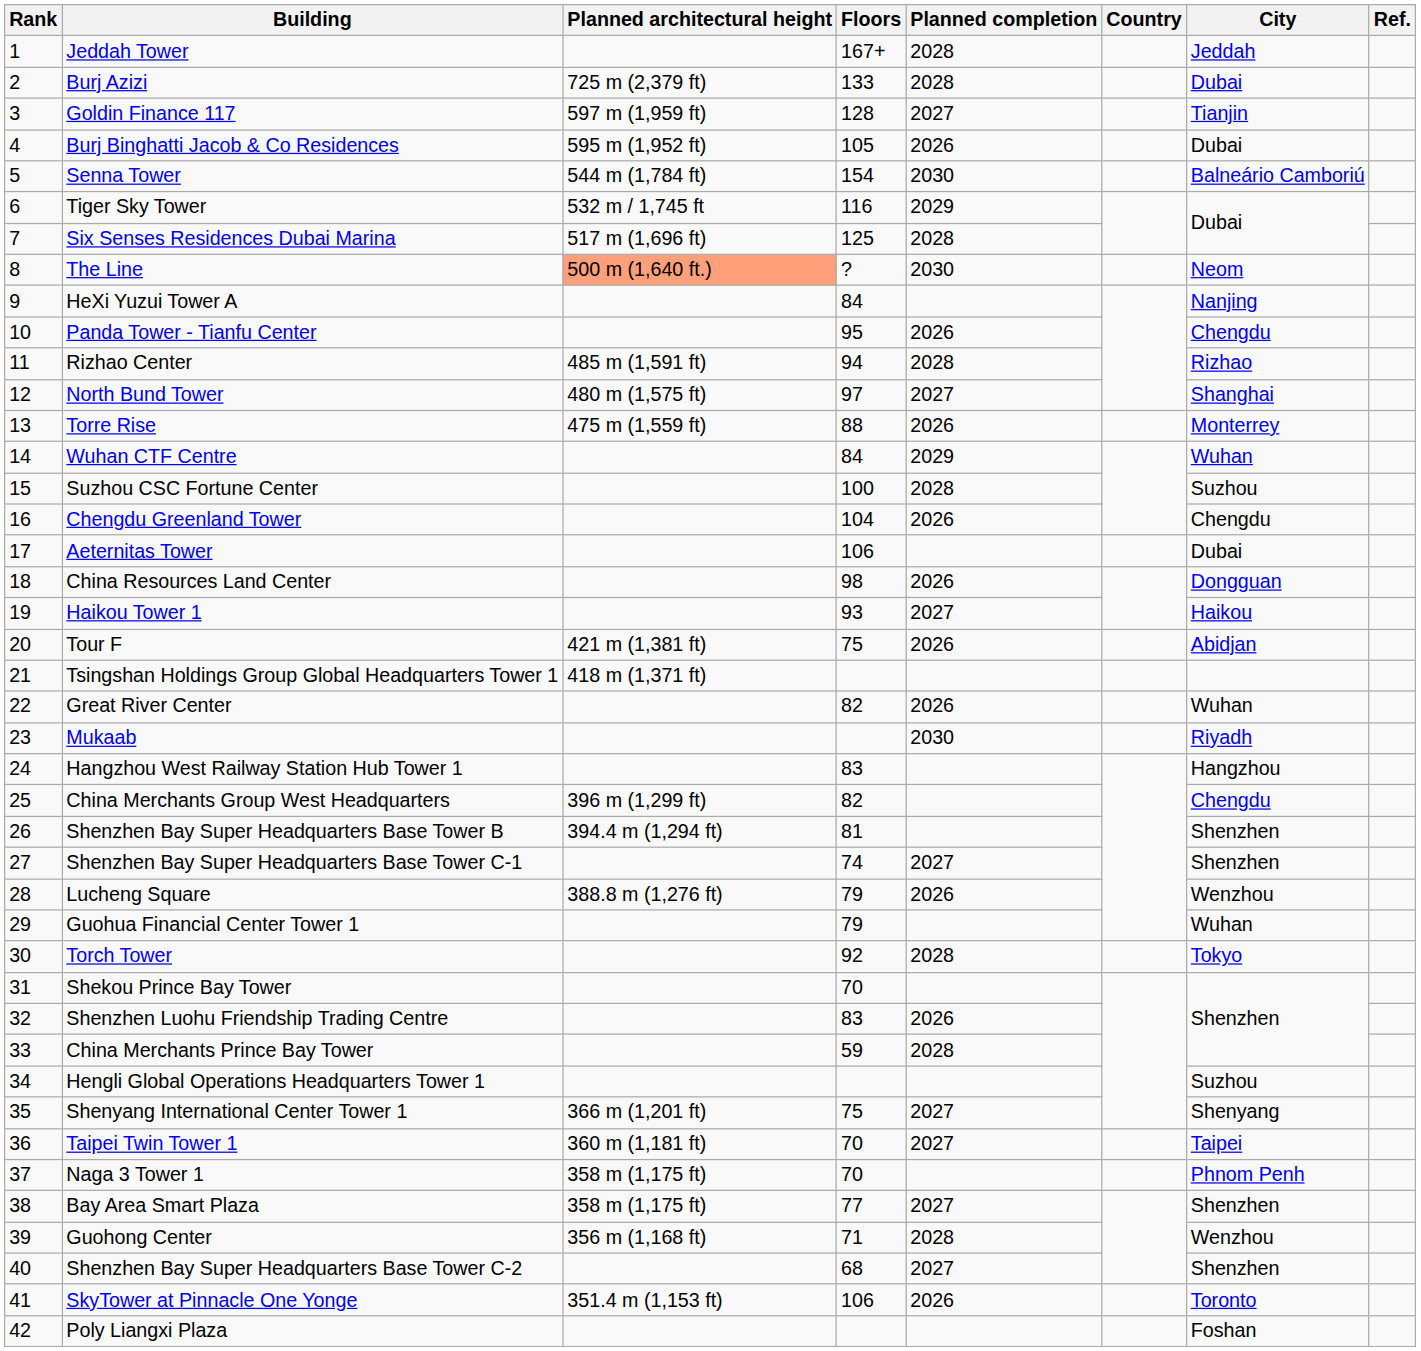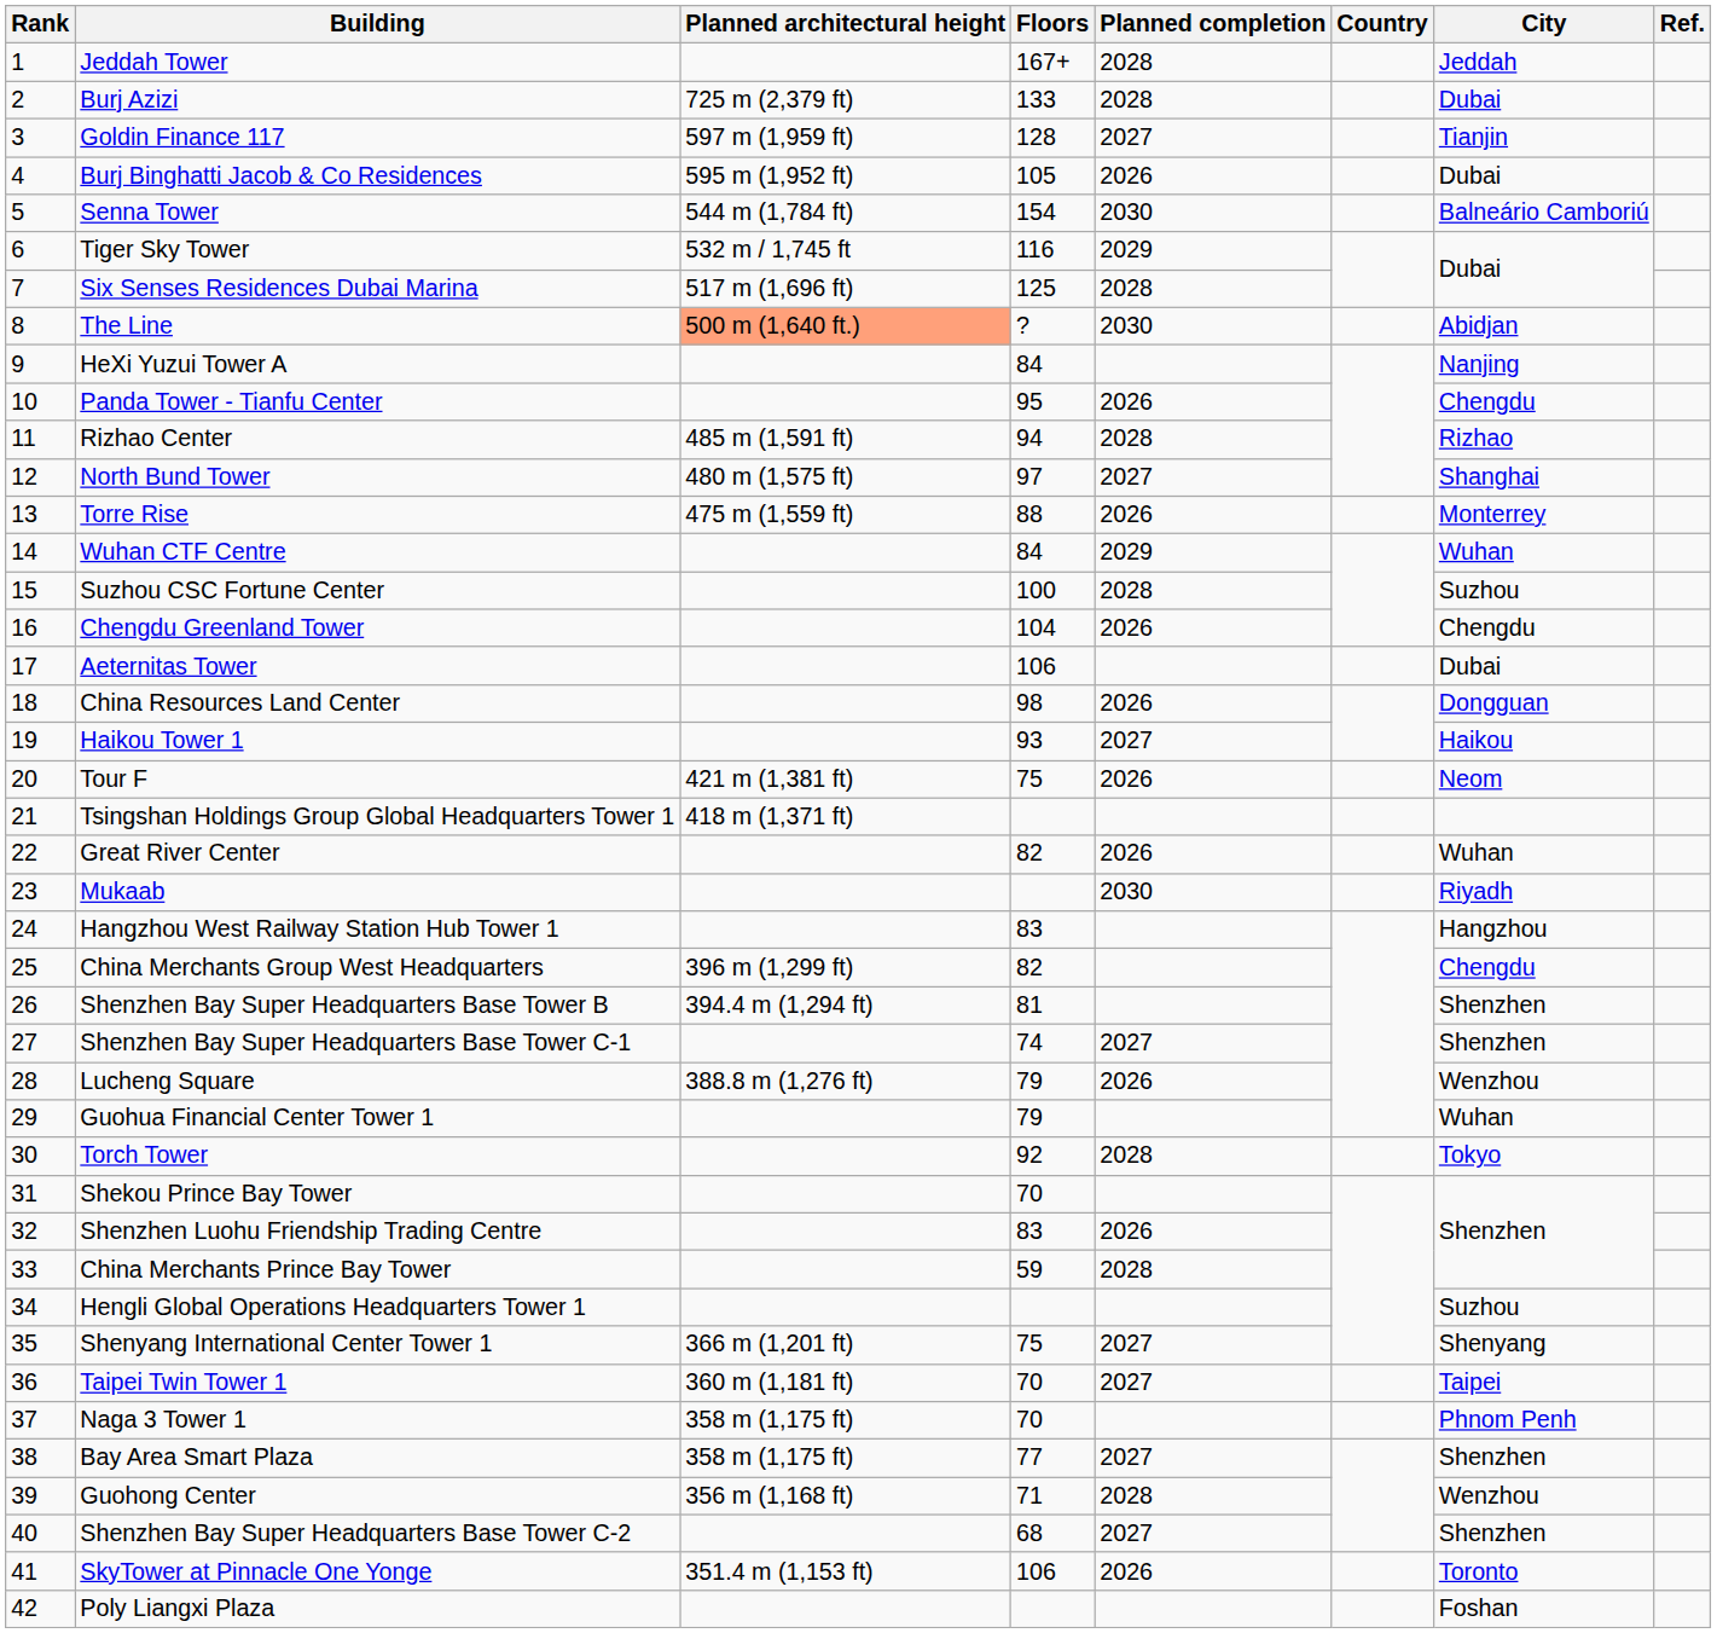The Line | City: Neom -> Abidjan
Tour F | City: Abidjan -> Neom
